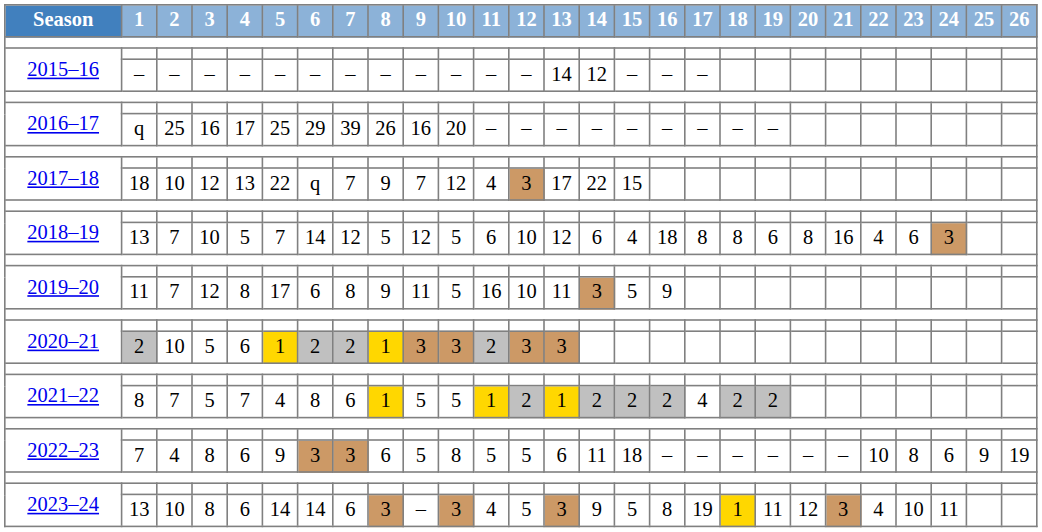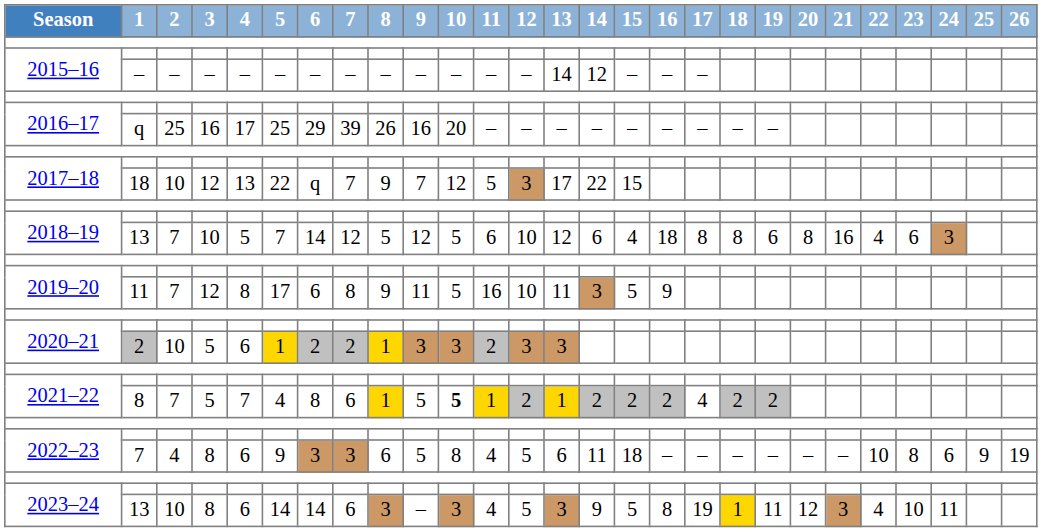2017–18 / 18 | 11: 4 -> 5
2021–22 / 8 | 10: normal -> bold
2022–23 / 7 | 11: 5 -> 4
